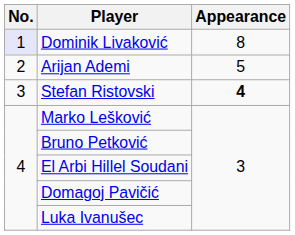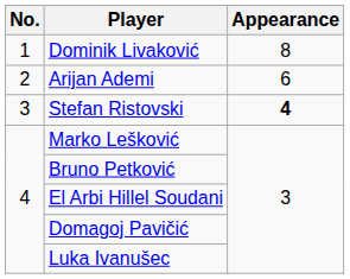Dominik Livaković | No.: lavender background -> no background
Arijan Ademi | Appearance: 5 -> 6
